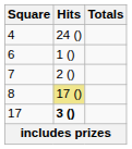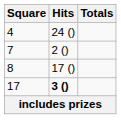- row: 6 | 1 ()
8 | Hits: khaki background -> no background
